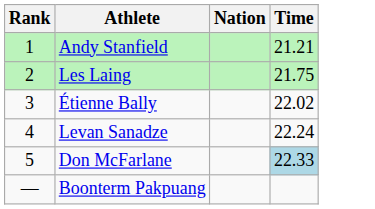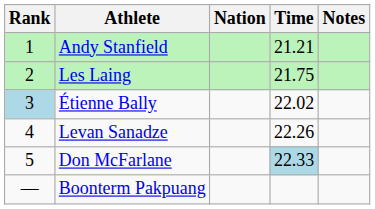+ column: Notes
Étienne Bally | Rank: no background -> lightblue background
Levan Sanadze | Time: 22.24 -> 22.26
